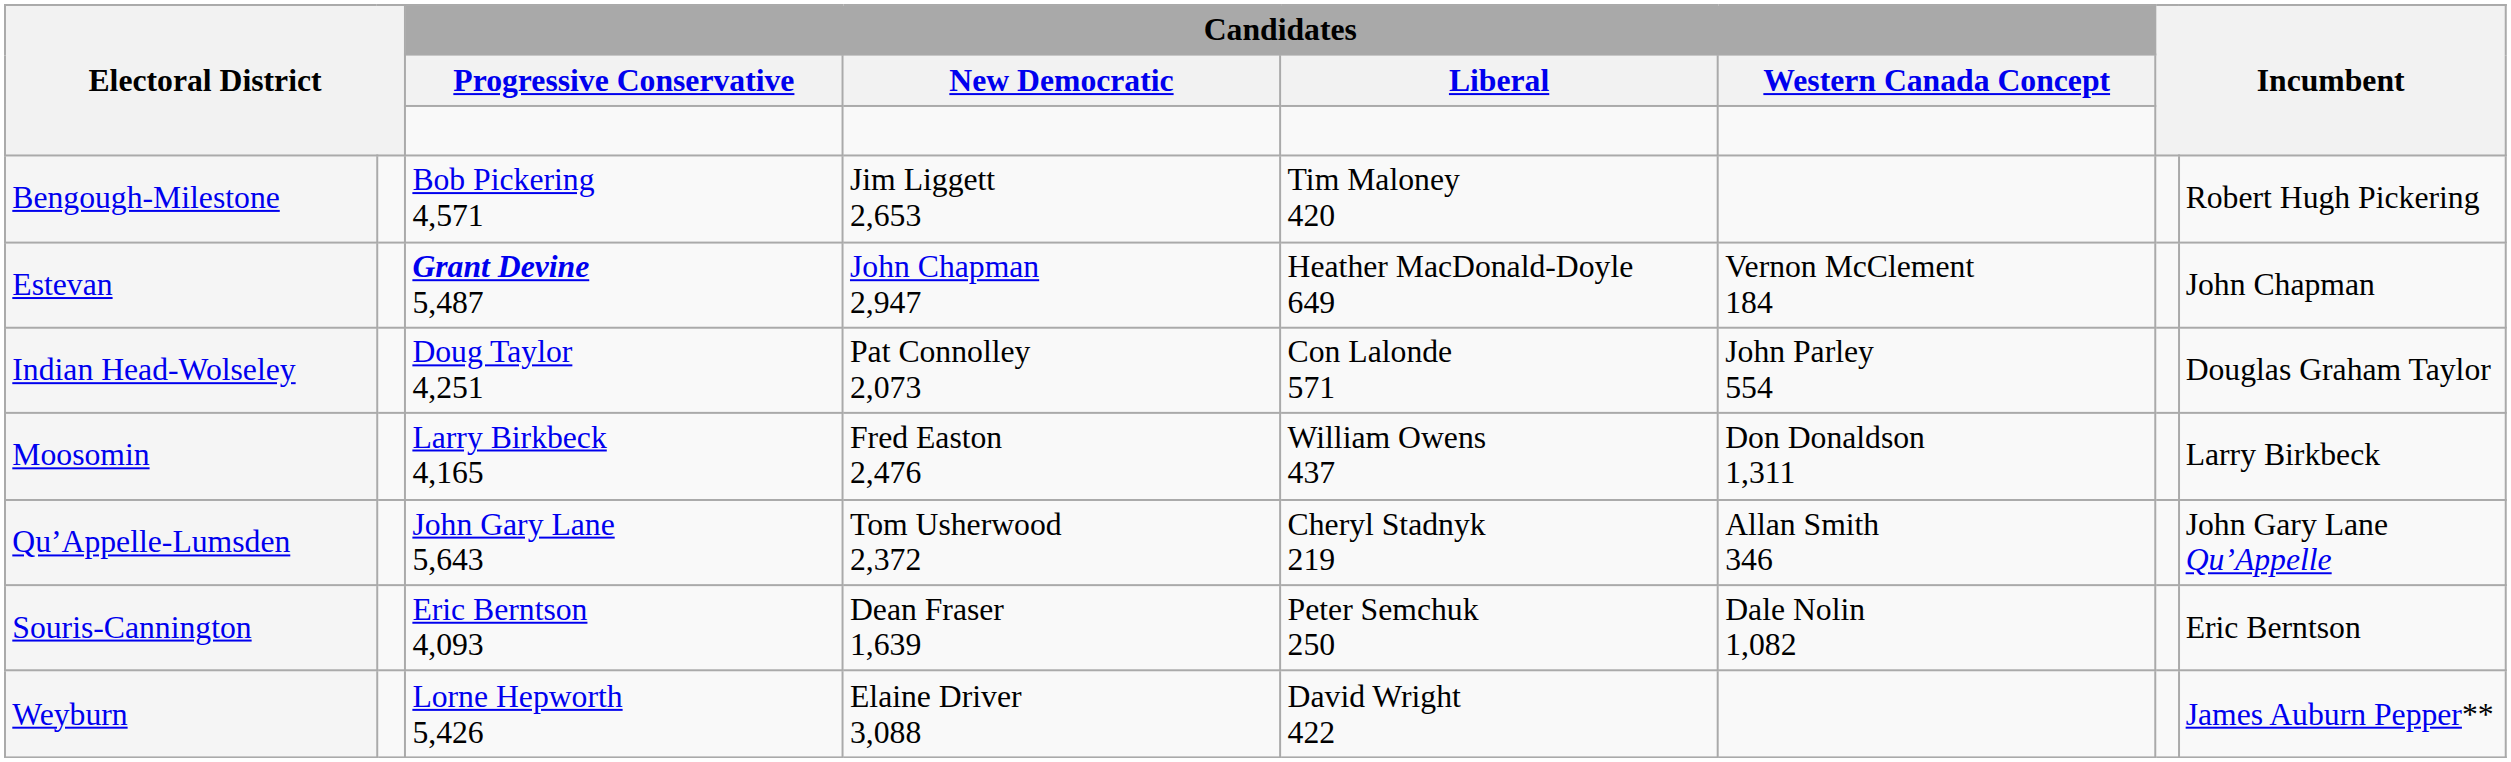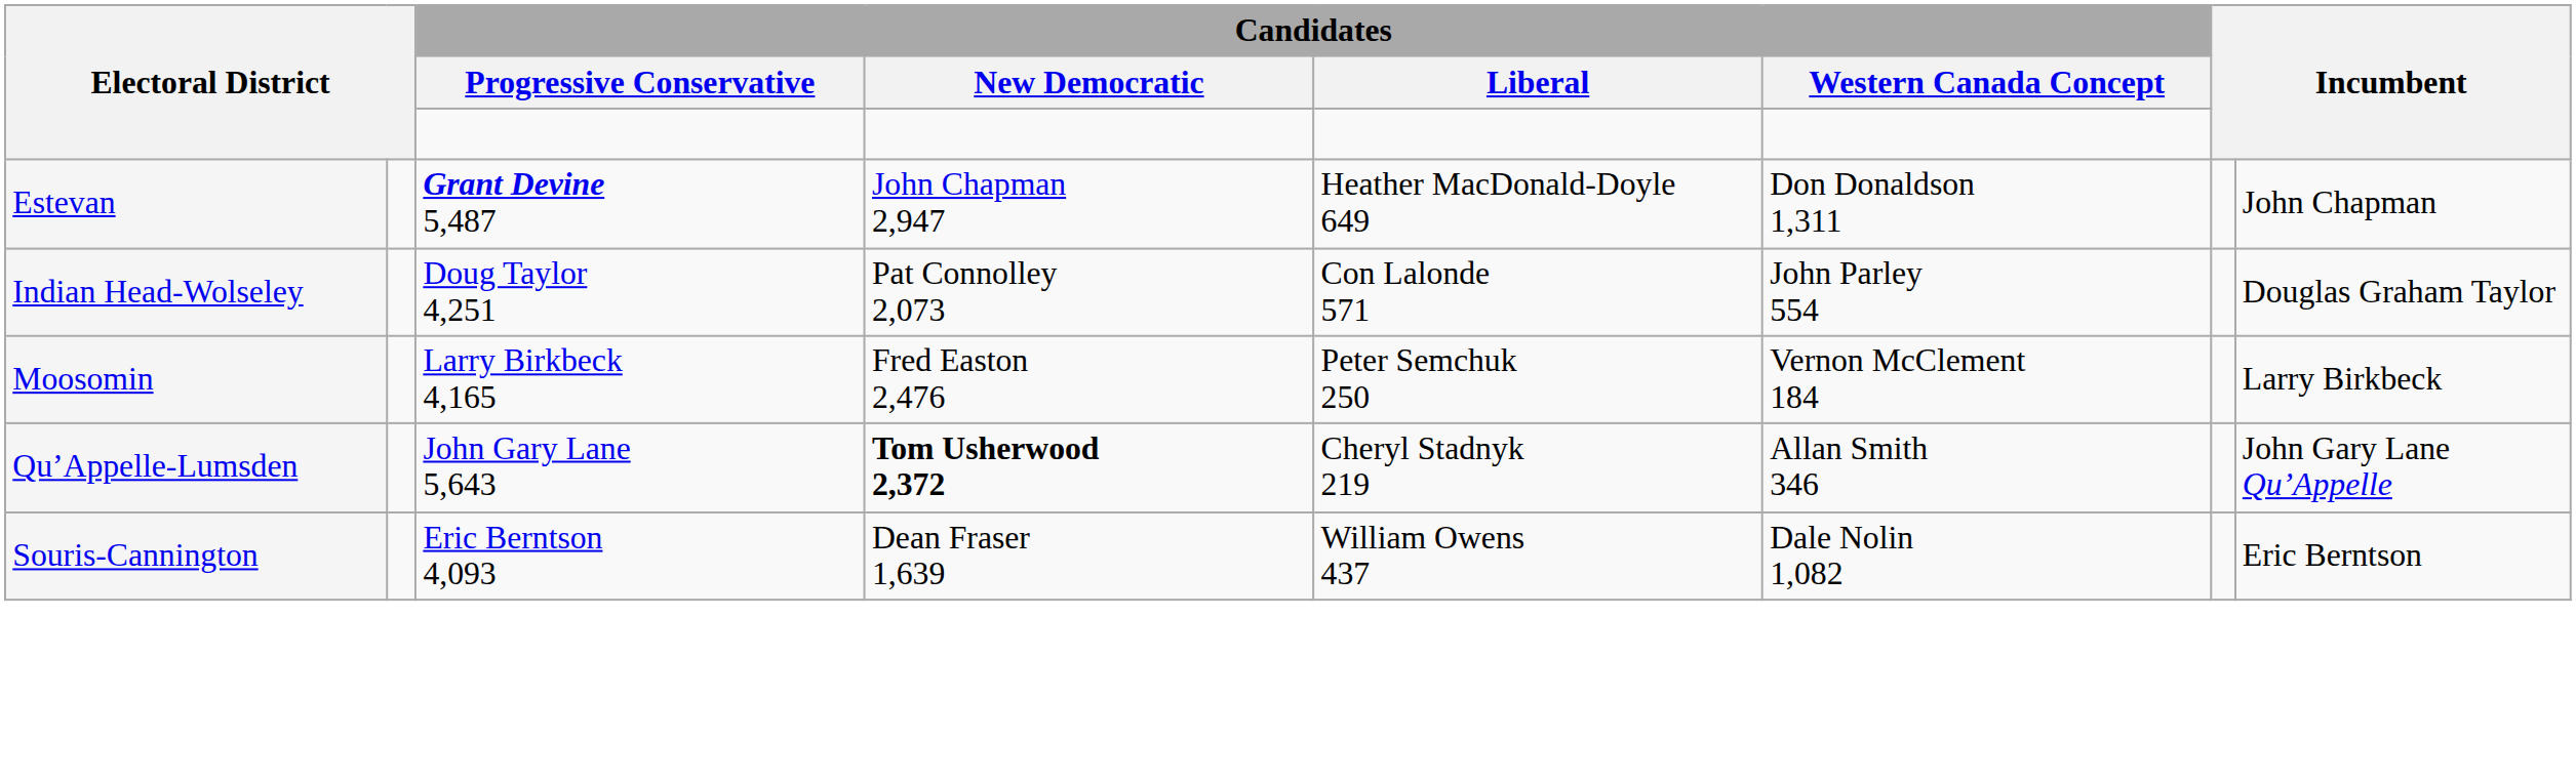- row: Bengough-Milestone | Bob Pickering 4,571 | Jim Liggett 2,653 | Tim Maloney 420 | Robert Hugh Pickering
Estevan | Candidates / Western Canada Concept: Vernon McClement 184 -> Don Donaldson 1,311
Moosomin | Candidates / Liberal: William Owens 437 -> Peter Semchuk 250
Moosomin | Candidates / Western Canada Concept: Don Donaldson 1,311 -> Vernon McClement 184
Qu’Appelle-Lumsden | Candidates / New Democratic: normal -> bold
Souris-Cannington | Candidates / Liberal: Peter Semchuk 250 -> William Owens 437
- row: Weyburn | Lorne Hepworth 5,426 | Elaine Driver 3,088 | David Wright 422 | James Auburn Pepper**
